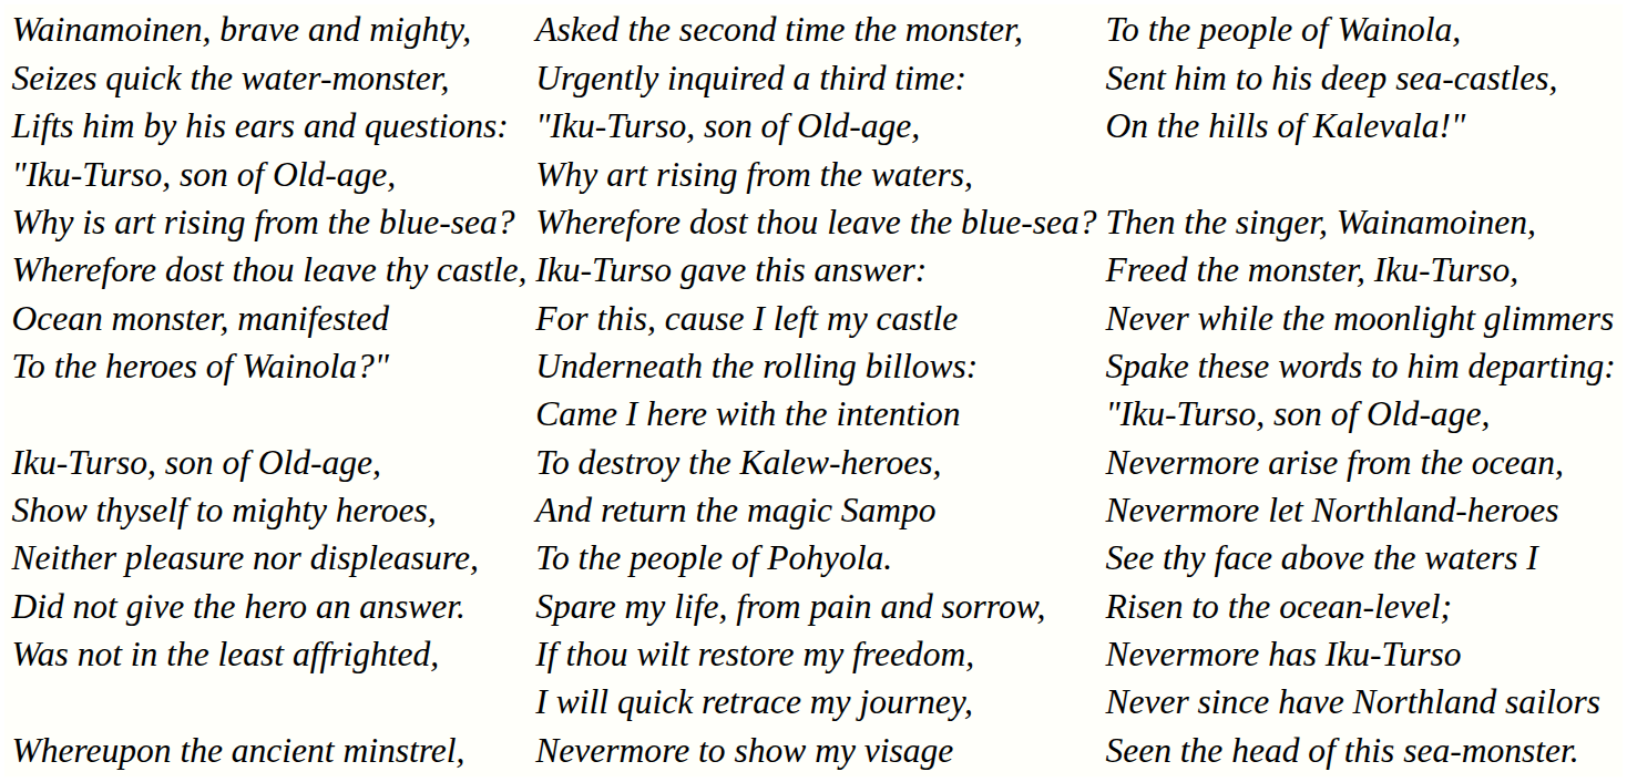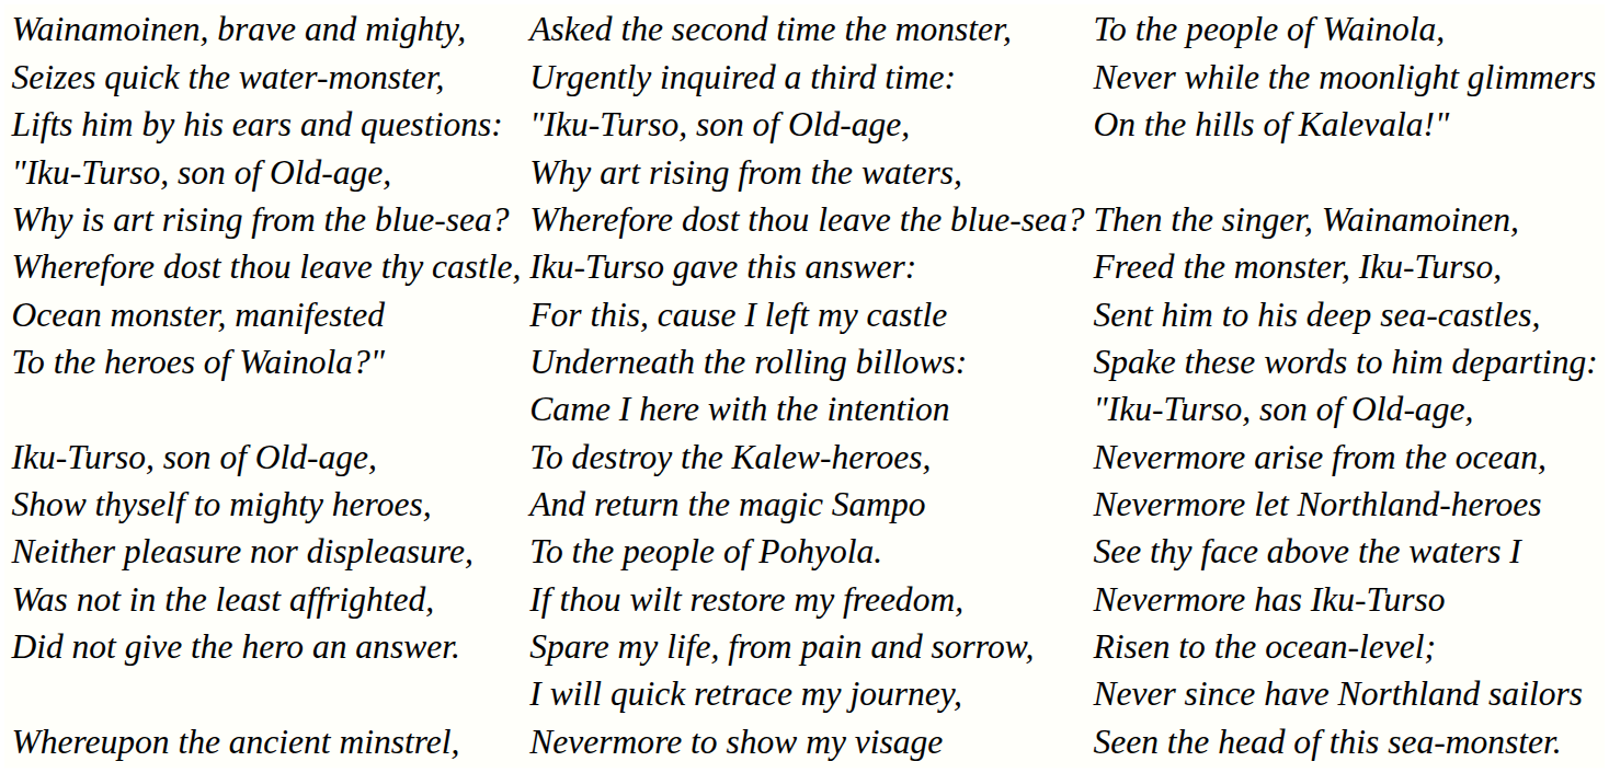Urgently inquired a third time: | column 3: Sent him to his deep sea-castles, -> Never while the moonlight glimmers
For this, cause I left my castle | column 3: Never while the moonlight glimmers -> Sent him to his deep sea-castles,
rows swapped: If thou wilt restore my freedom, <-> Spare my life, from pain and sorrow,
